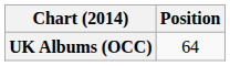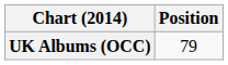UK Albums (OCC) | Position: 64 -> 79
